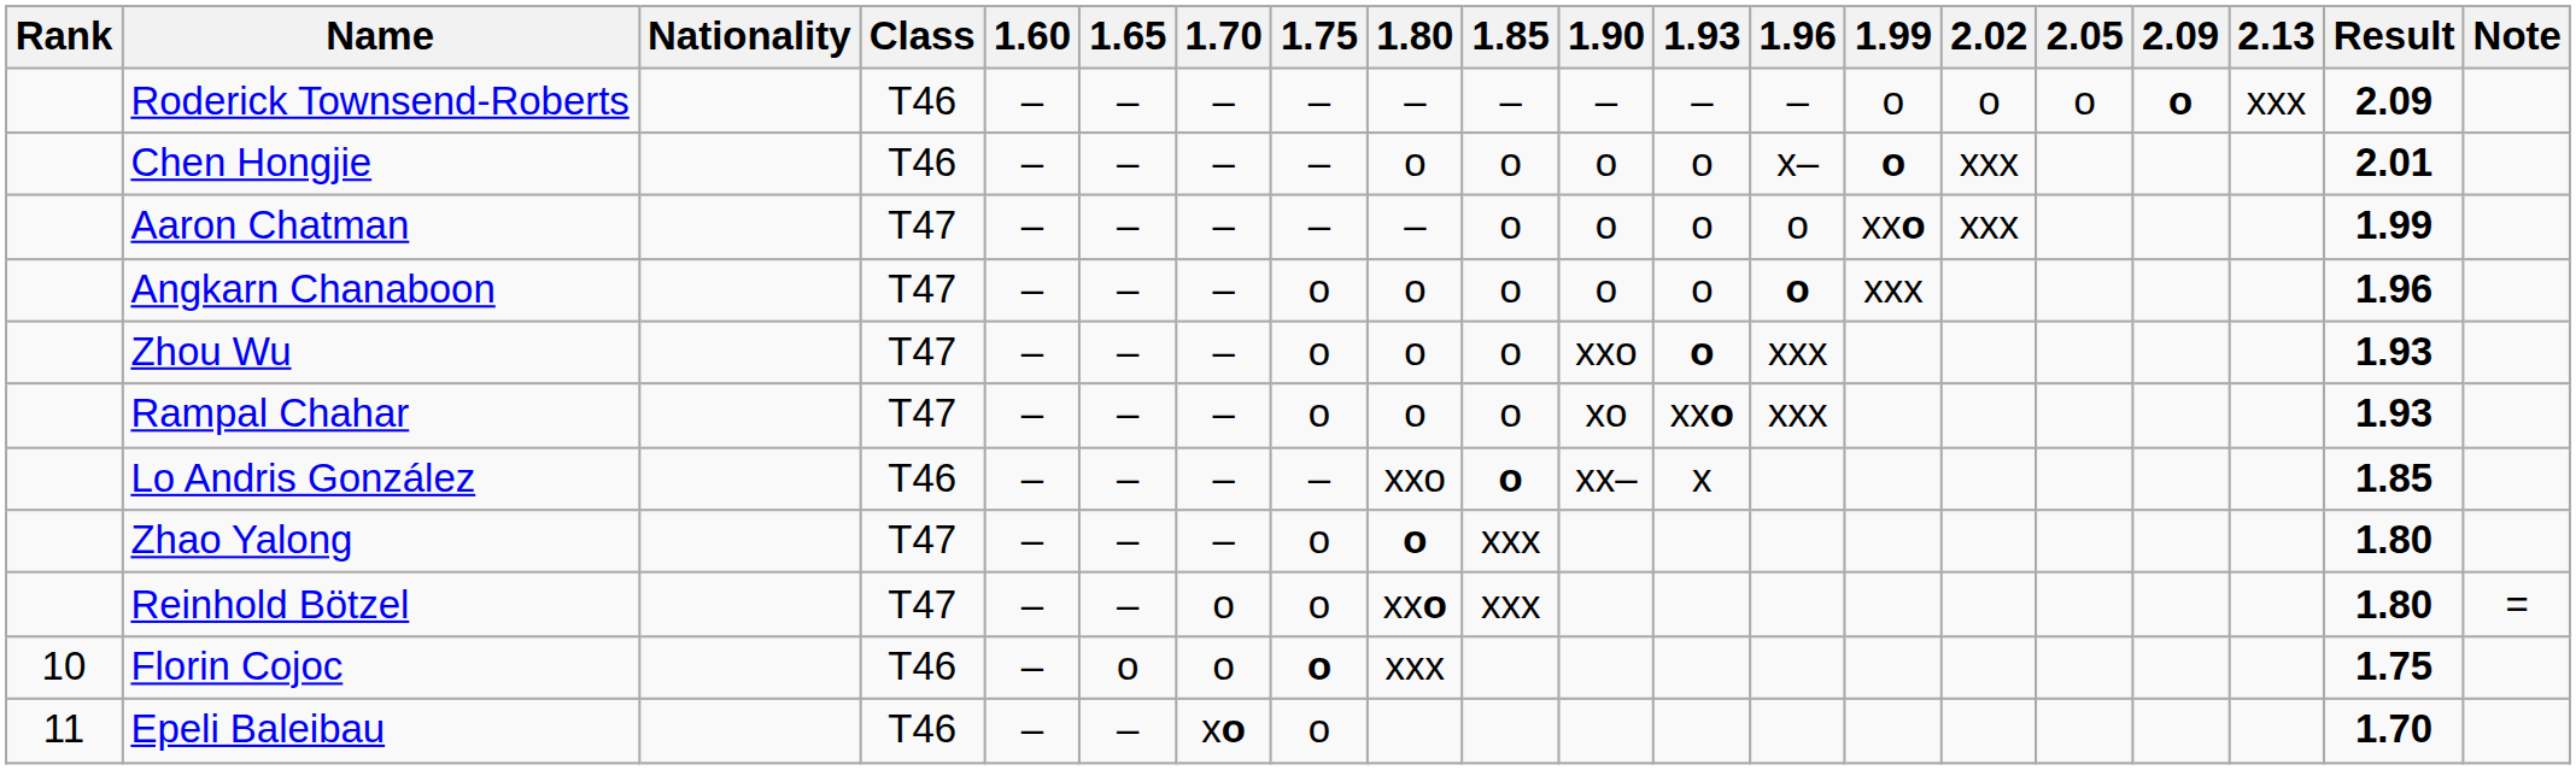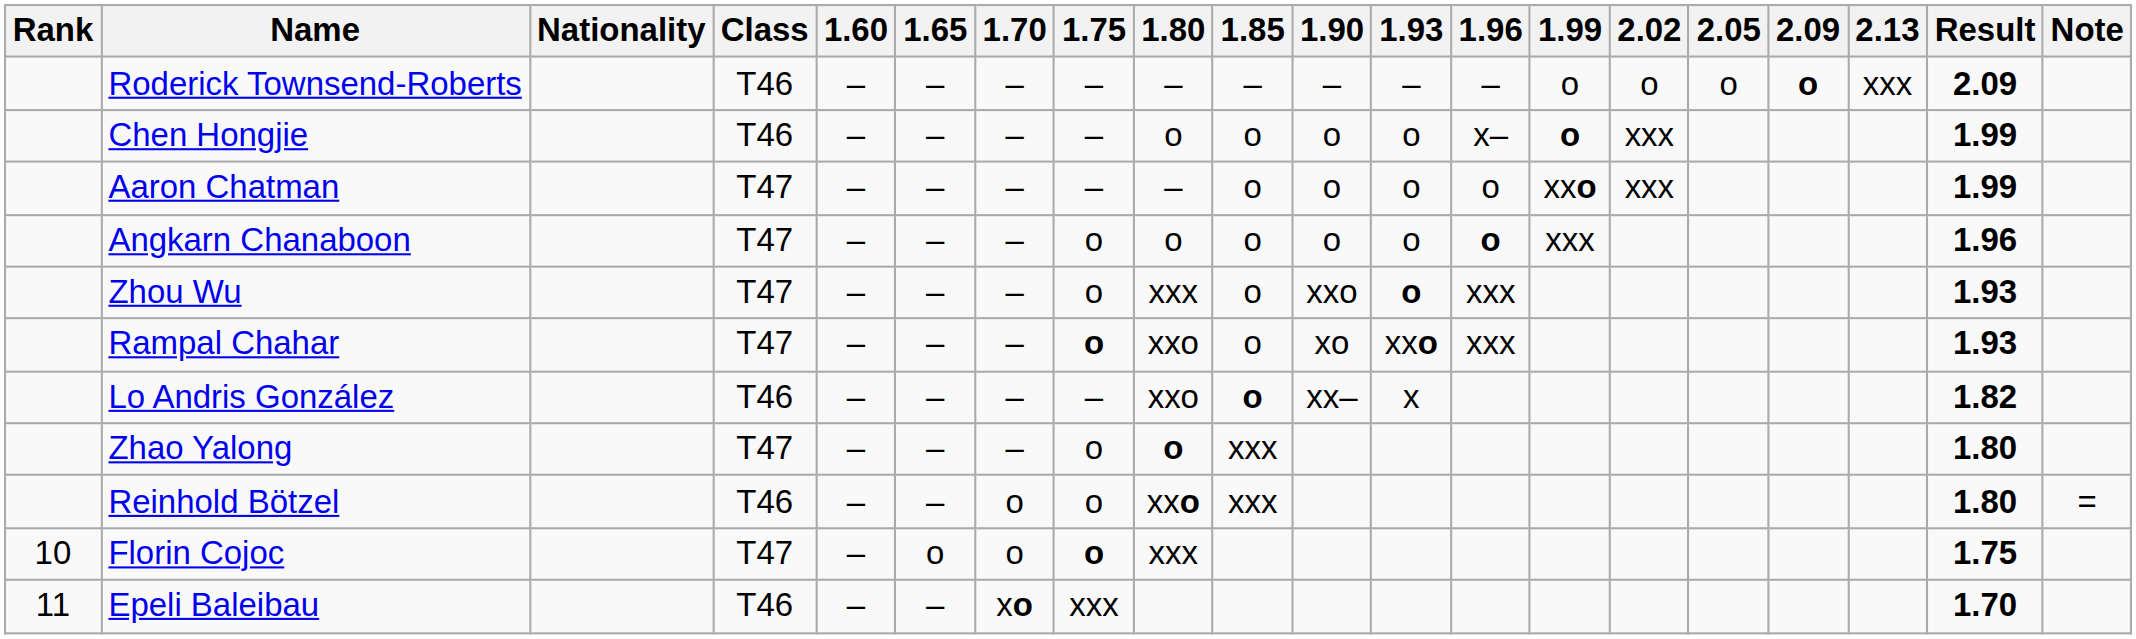Chen Hongjie | Result: 2.01 -> 1.99
Zhou Wu | 1.80: o -> xxx
Rampal Chahar | 1.75: normal -> bold
Rampal Chahar | 1.80: o -> xxo
Lo Andris González | Result: 1.85 -> 1.82
Reinhold Bötzel | Class: T47 -> T46
Florin Cojoc | Class: T46 -> T47
Epeli Baleibau | 1.75: o -> xxx
